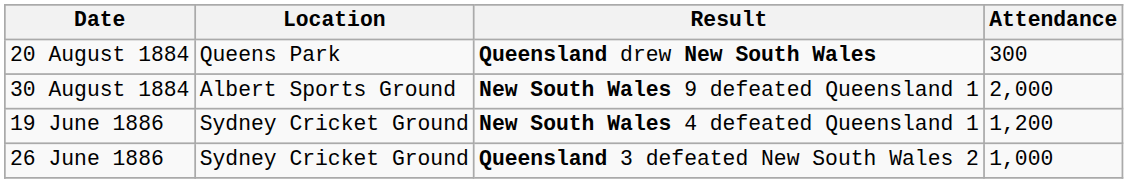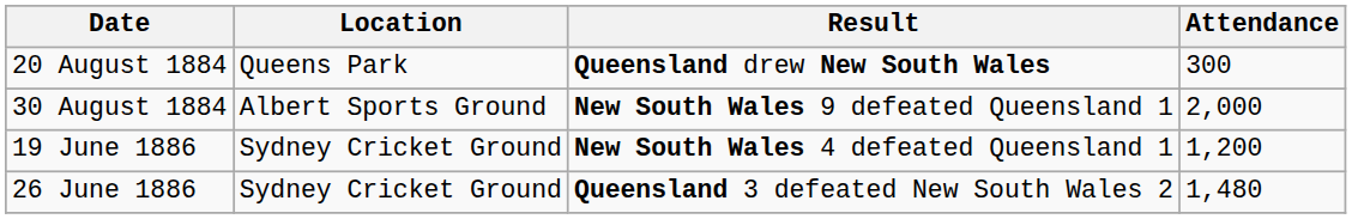26 June 1886 | Attendance: 1,000 -> 1,480
